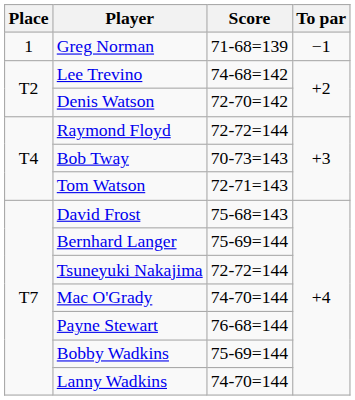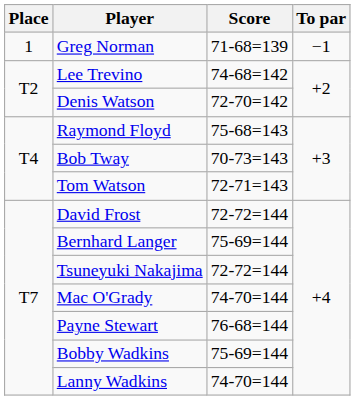Raymond Floyd | Score: 72-72=144 -> 75-68=143
David Frost | Score: 75-68=143 -> 72-72=144
